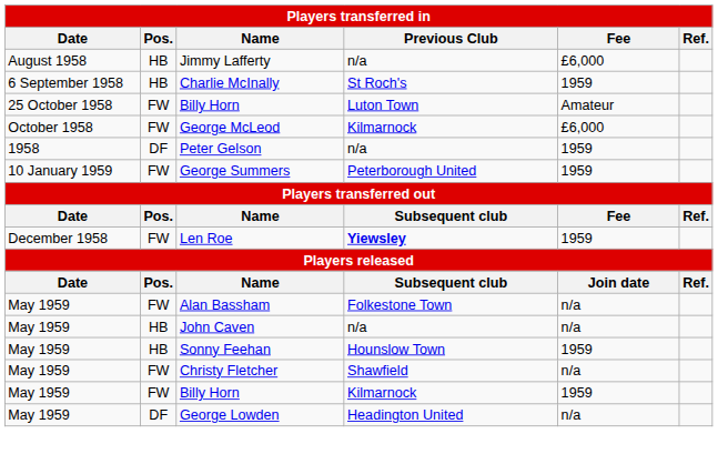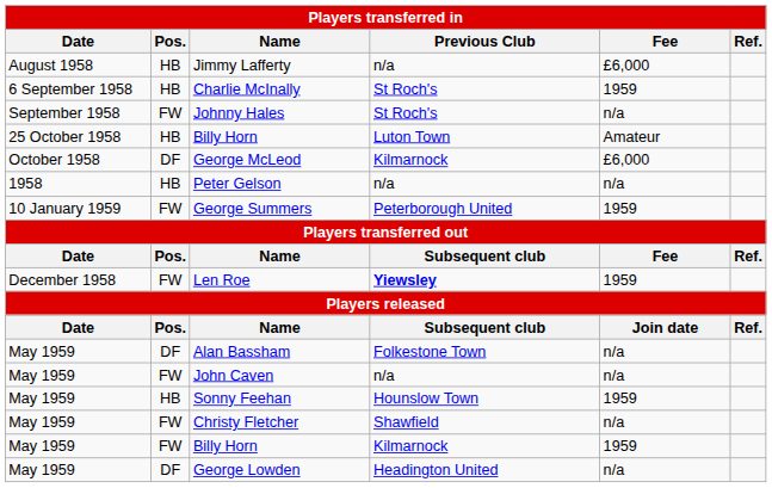+ row: September 1958 | FW | Johnny Hales | St Roch's | n/a
25 October 1958 / Billy Horn | Pos.: FW -> HB
George McLeod | Pos.: FW -> DF
Peter Gelson | Pos.: DF -> HB
Peter Gelson | Fee: 1959 -> n/a
Alan Bassham | Pos.: FW -> DF
John Caven | Pos.: HB -> FW
